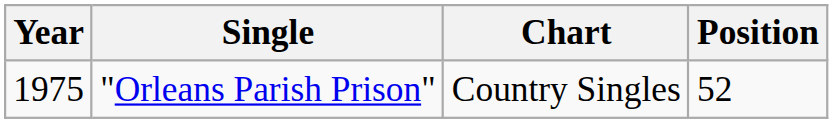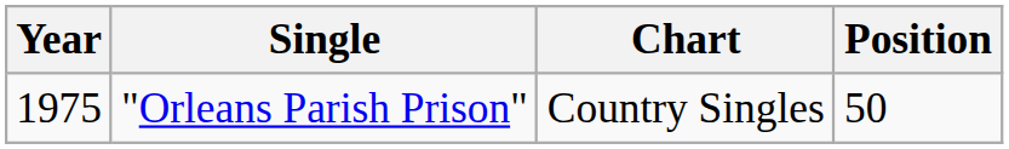"Orleans Parish Prison" | Position: 52 -> 50
